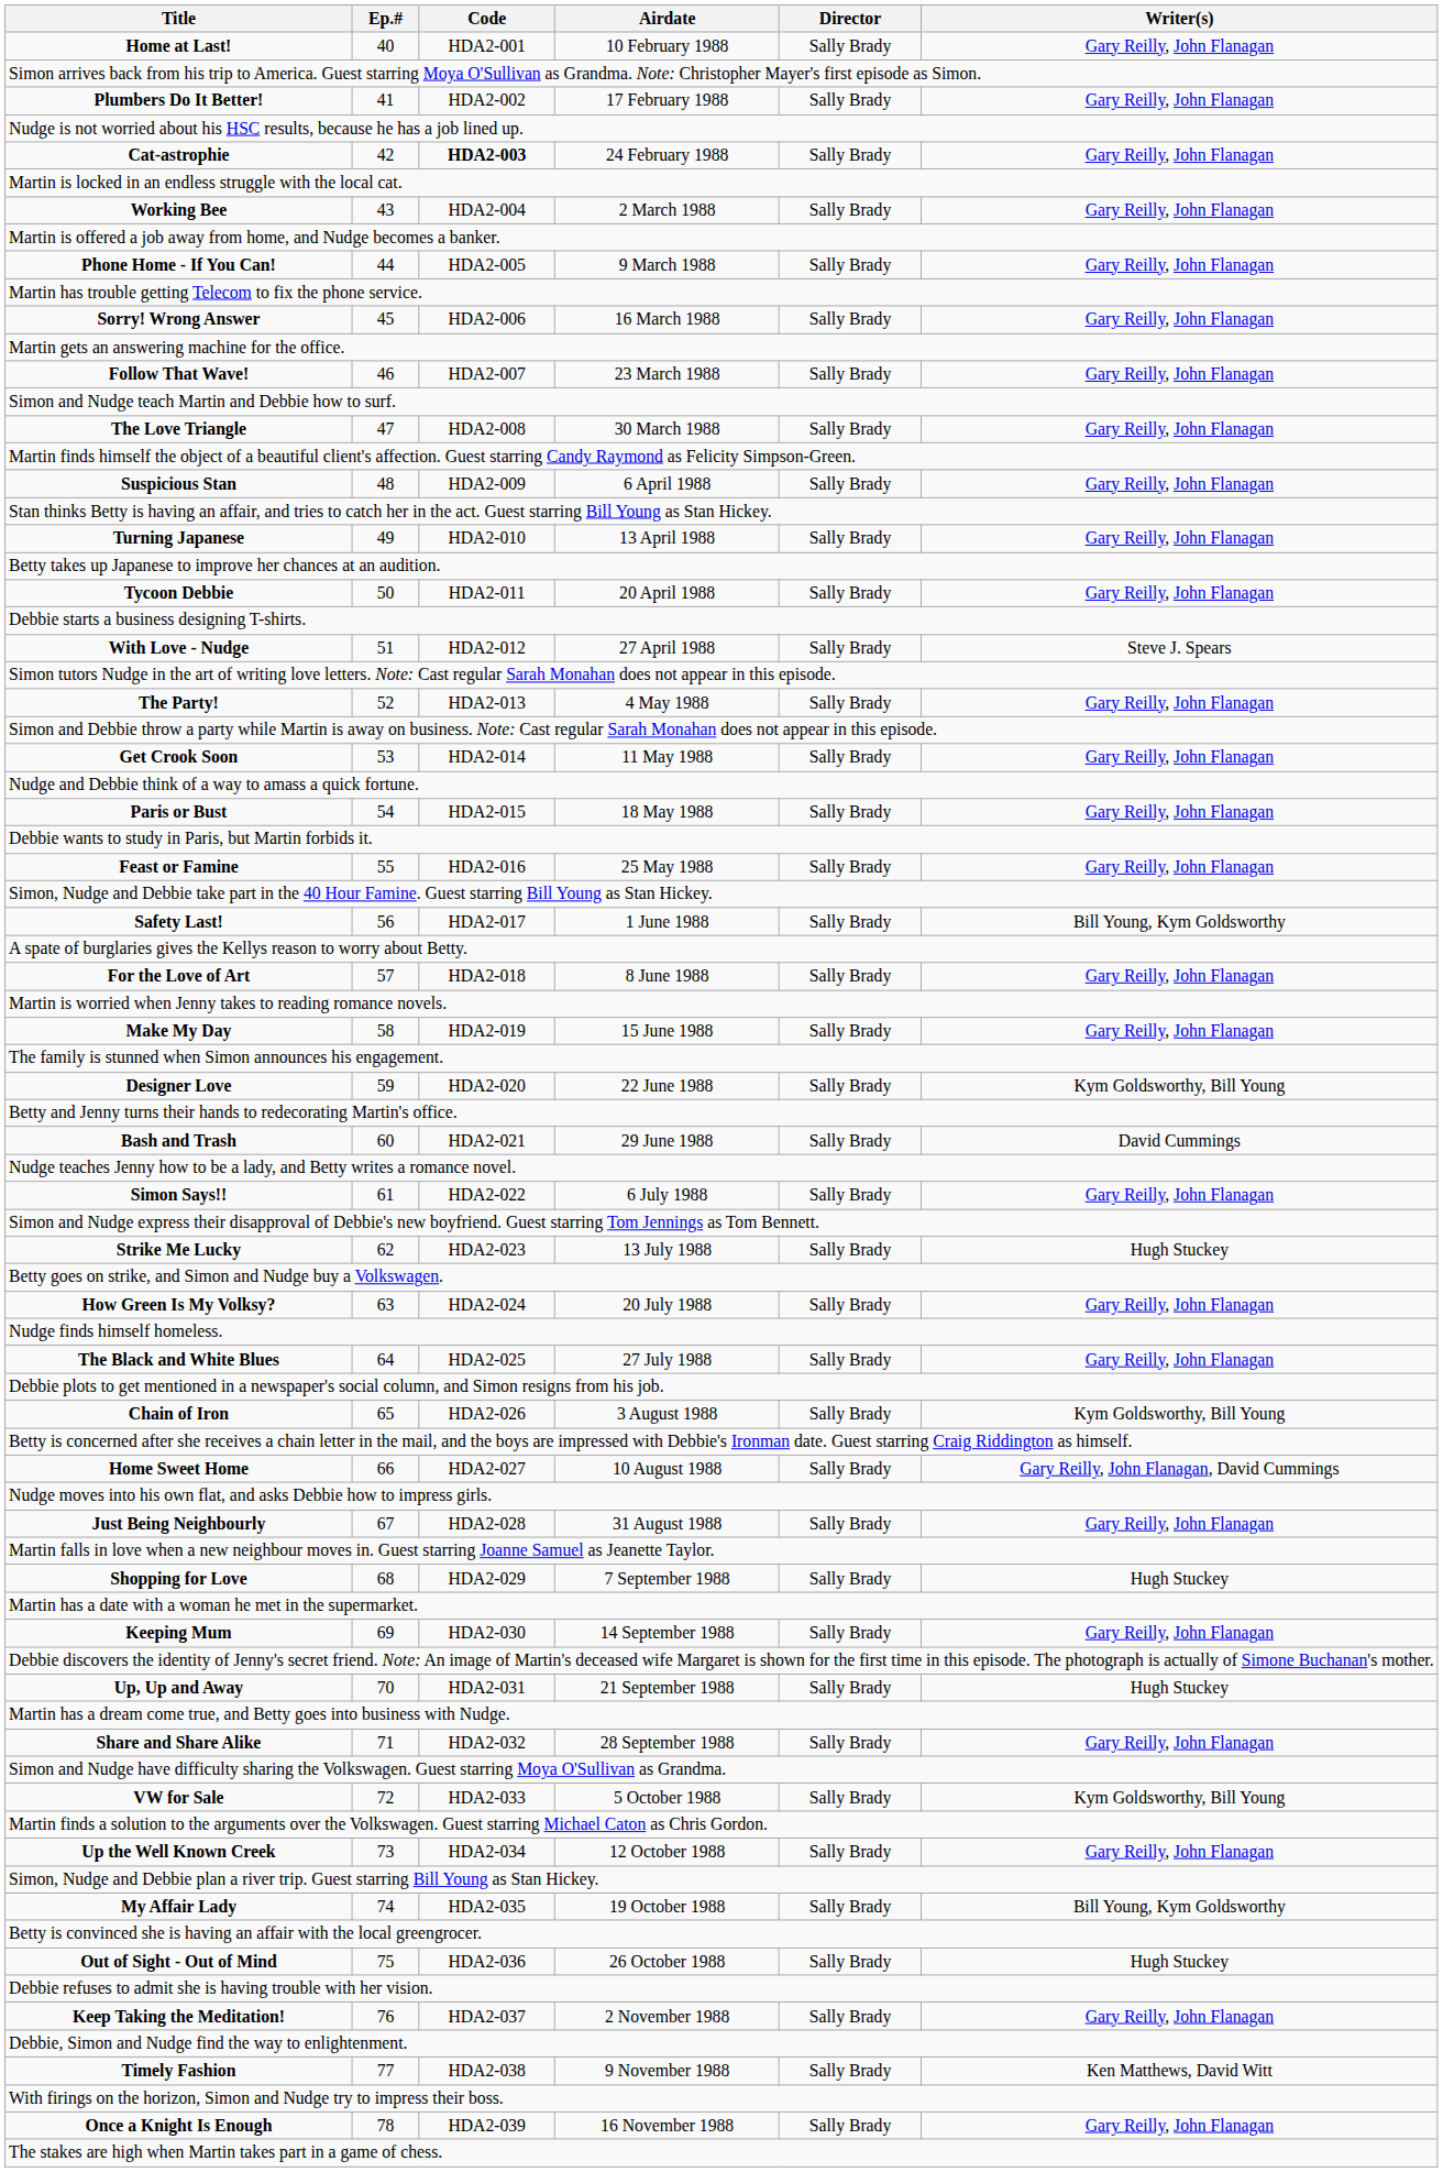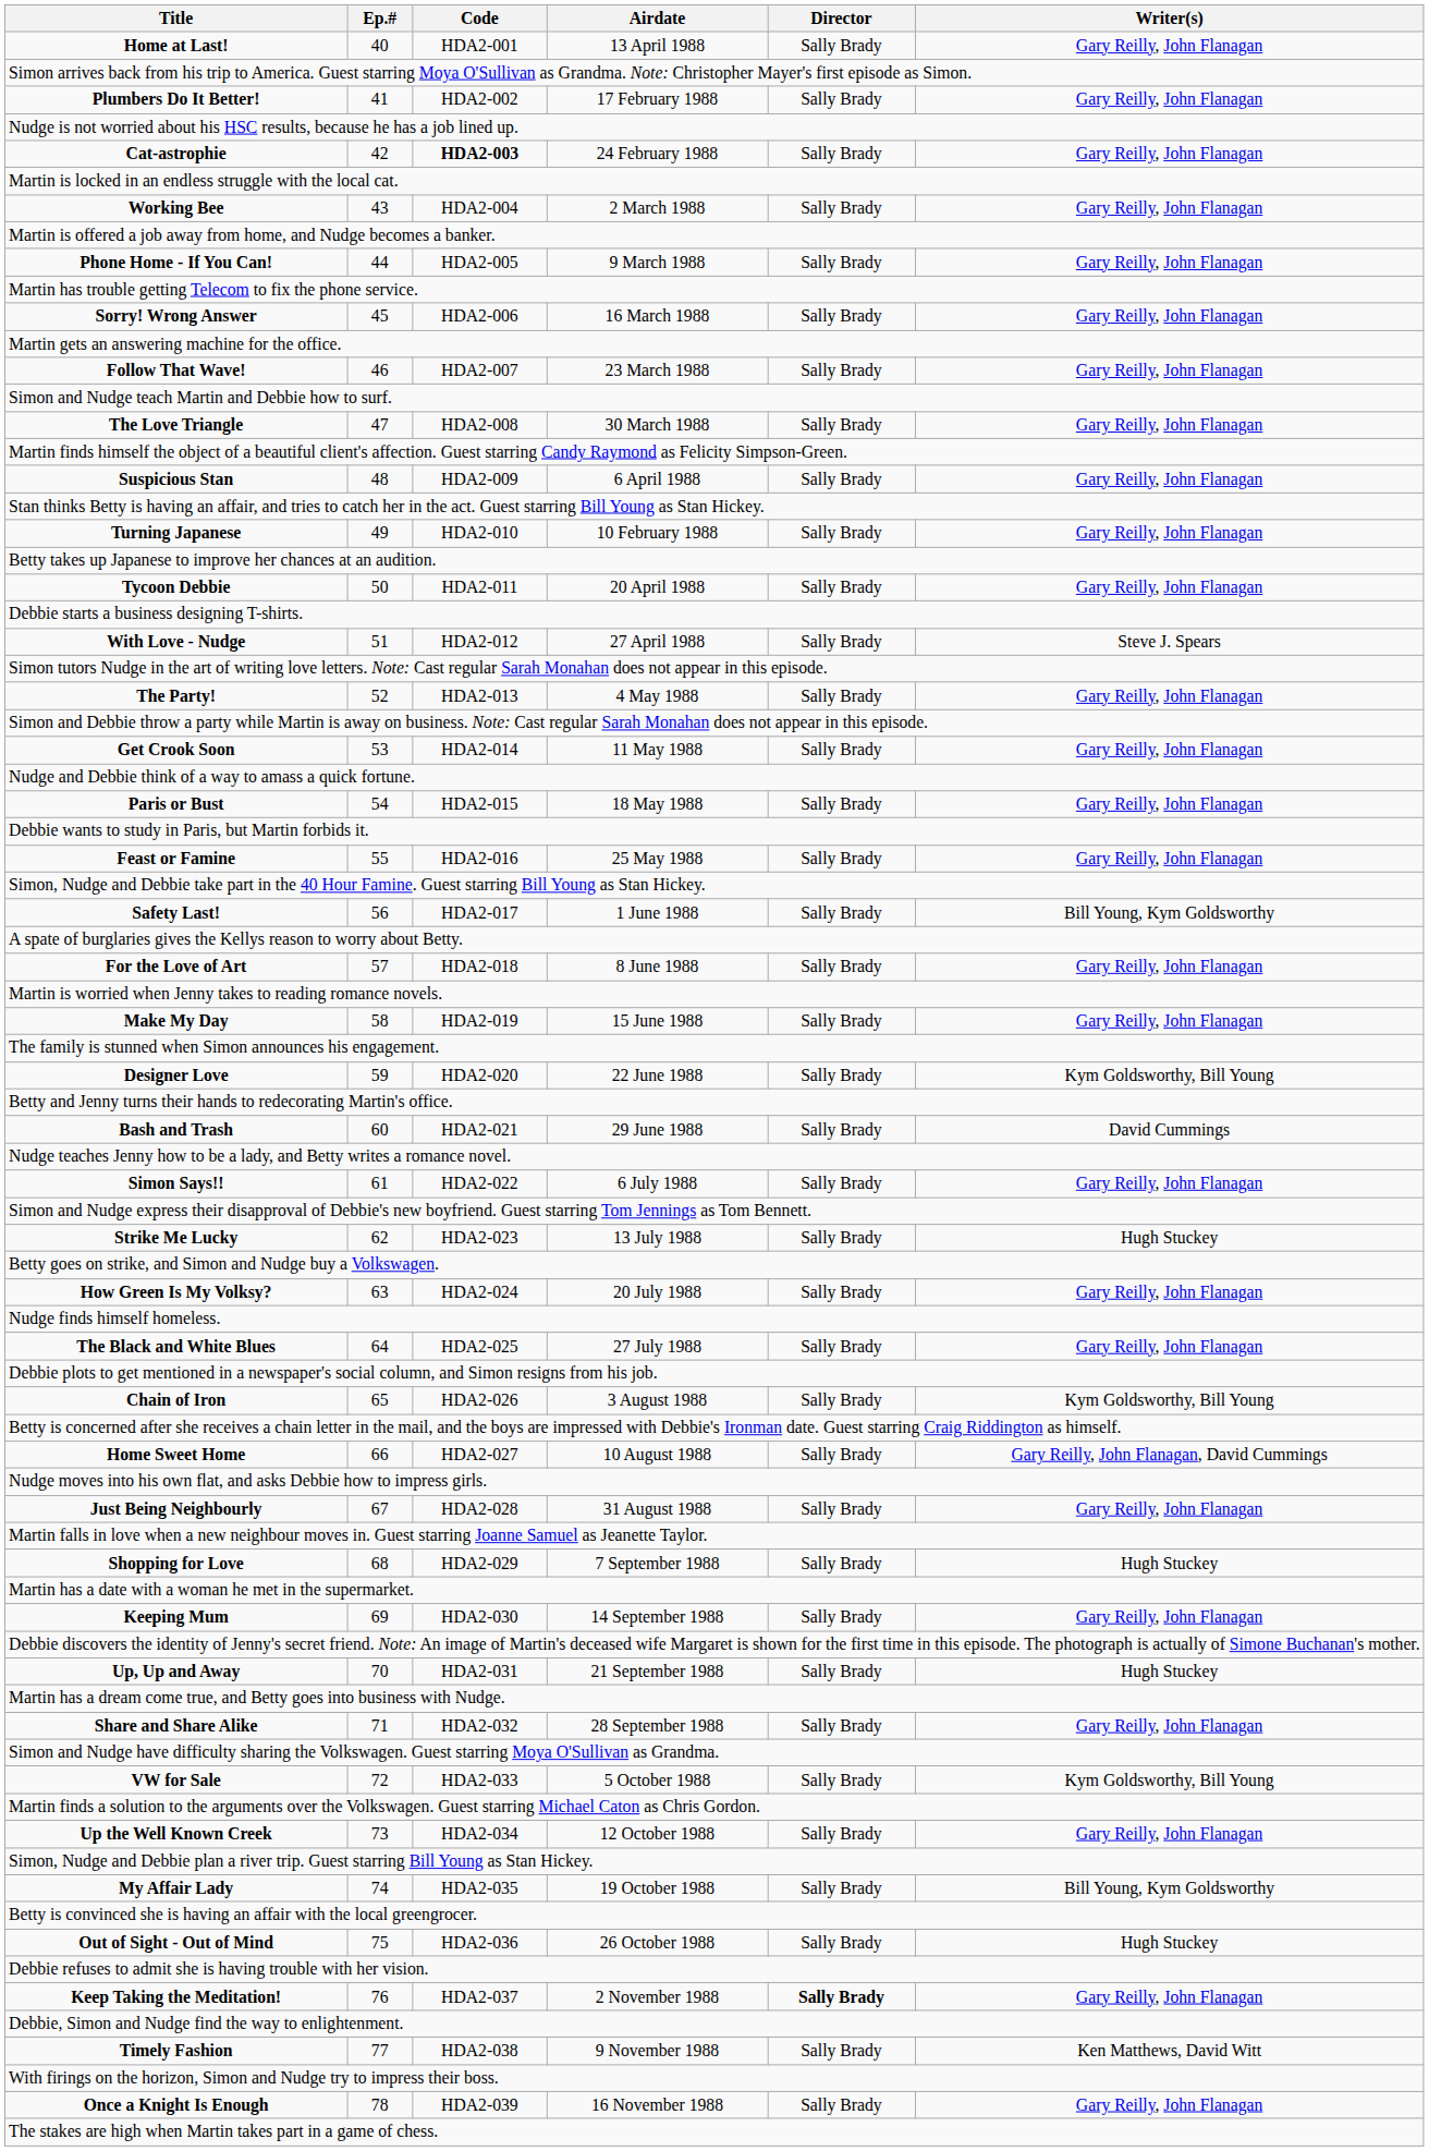Home at Last! | Airdate: 10 February 1988 -> 13 April 1988
Turning Japanese | Airdate: 13 April 1988 -> 10 February 1988
Keep Taking the Meditation! | Director: normal -> bold
